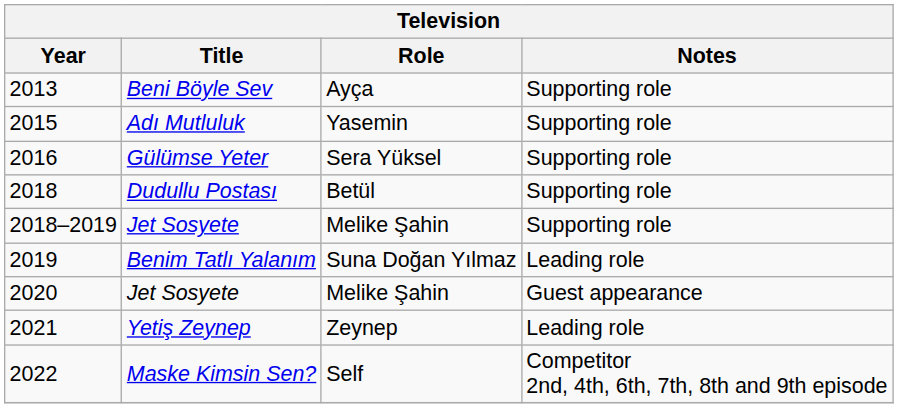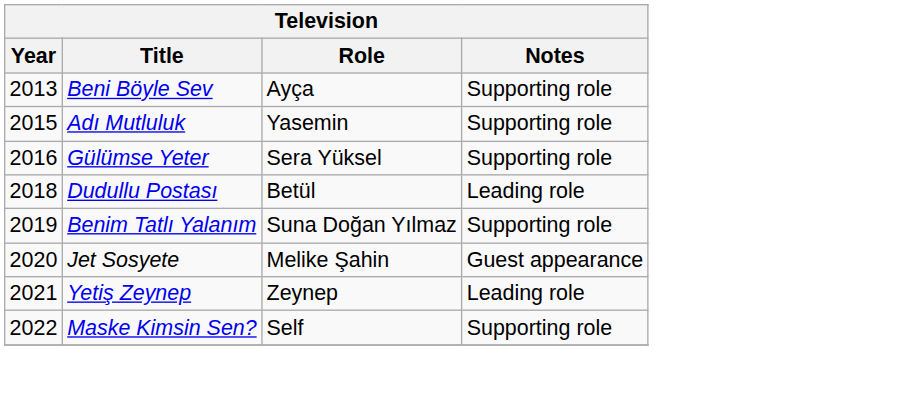2018 | Notes: Supporting role -> Leading role
- row: 2018–2019 | Jet Sosyete | Melike Şahin | Supporting role
2019 | Notes: Leading role -> Supporting role
2022 | Notes: Competitor 2nd, 4th, 6th, 7th, 8th and 9th episode -> Supporting role
